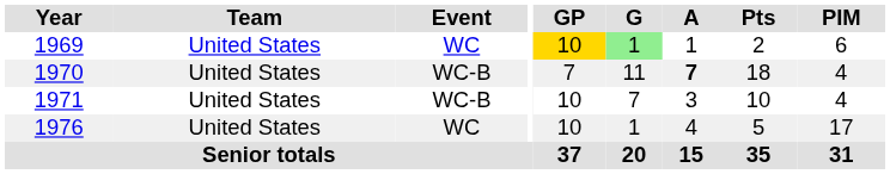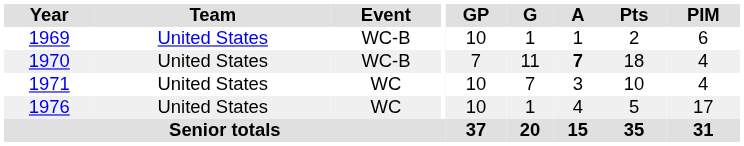1969 | Event: WC -> WC-B
1969 | GP: gold background -> no background
1969 | G: lightgreen background -> no background
1971 | Event: WC-B -> WC
